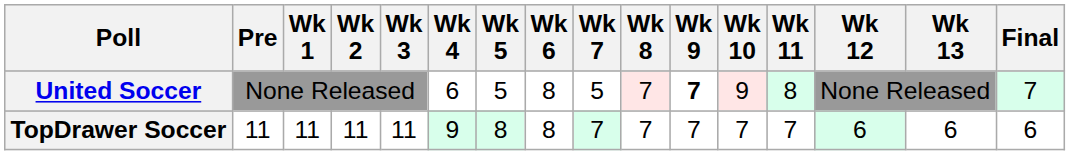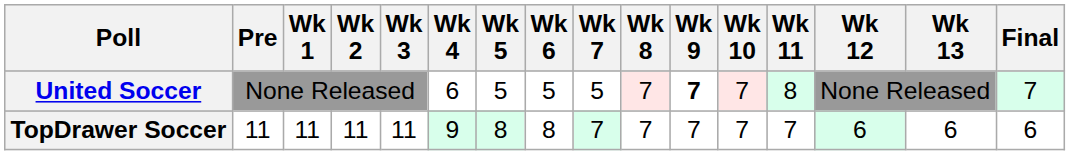United Soccer | Wk 6: 8 -> 5
United Soccer | Wk 10: 9 -> 7
